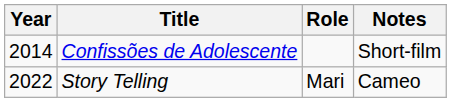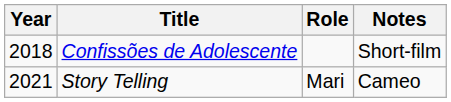Confissões de Adolescente | Year: 2014 -> 2018
Story Telling | Year: 2022 -> 2021
